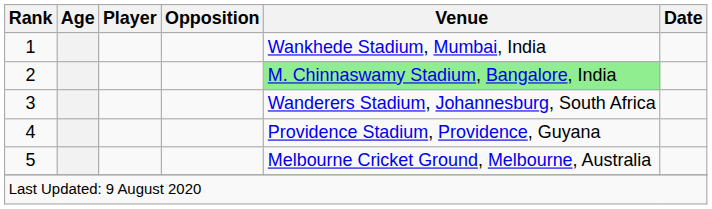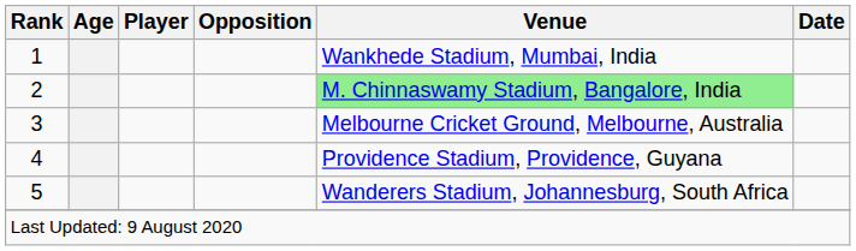3 | Venue: Wanderers Stadium, Johannesburg, South Africa -> Melbourne Cricket Ground, Melbourne, Australia
5 | Venue: Melbourne Cricket Ground, Melbourne, Australia -> Wanderers Stadium, Johannesburg, South Africa
